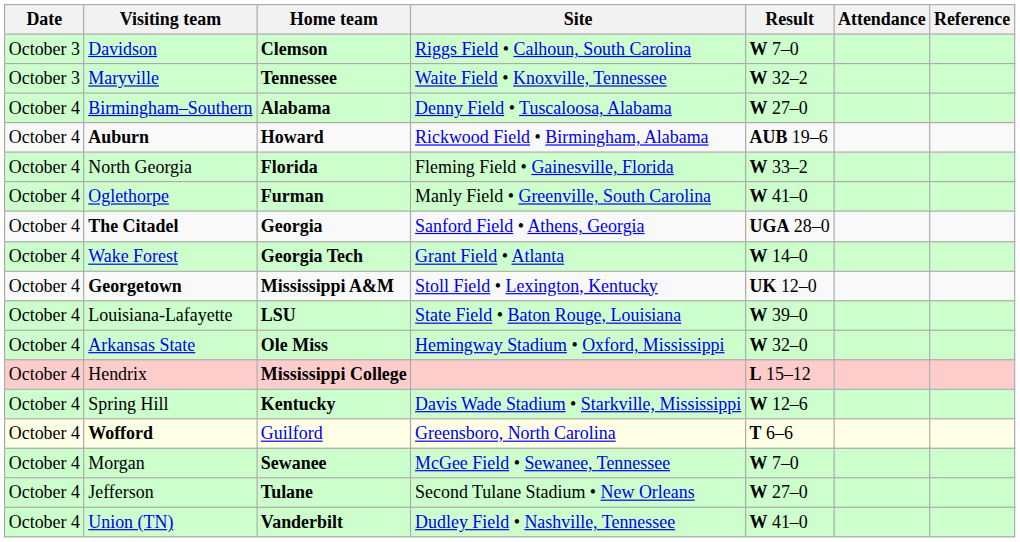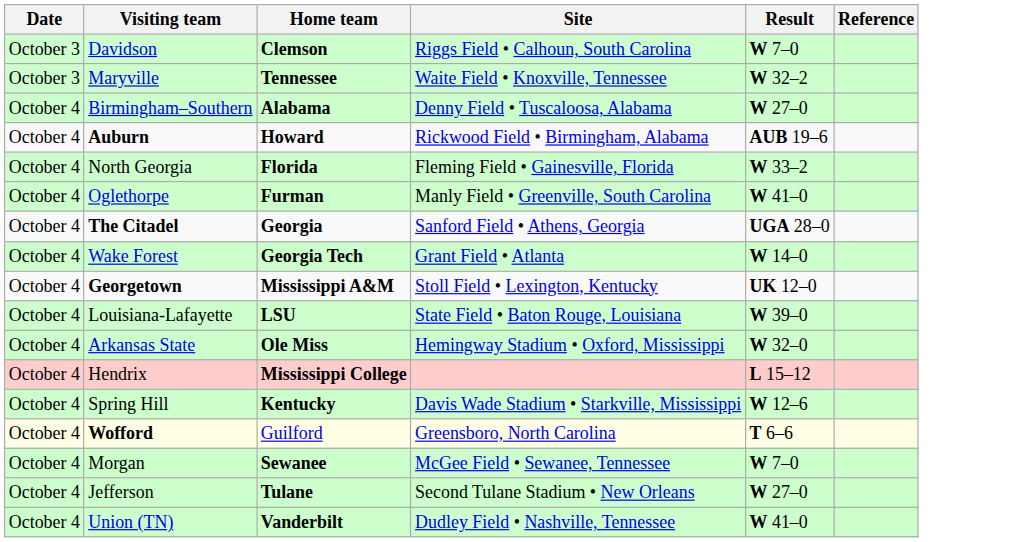- column: Attendance
